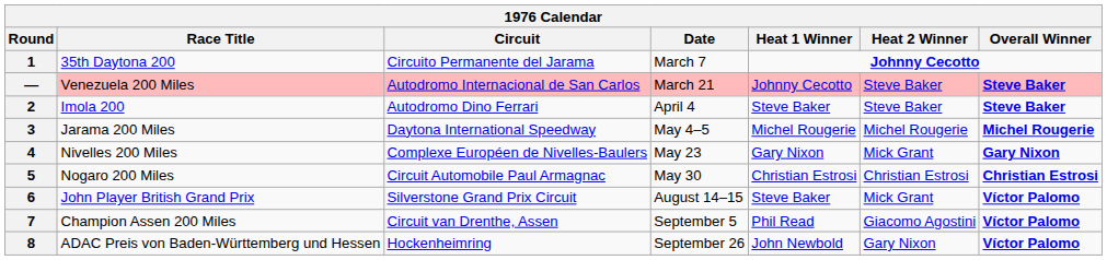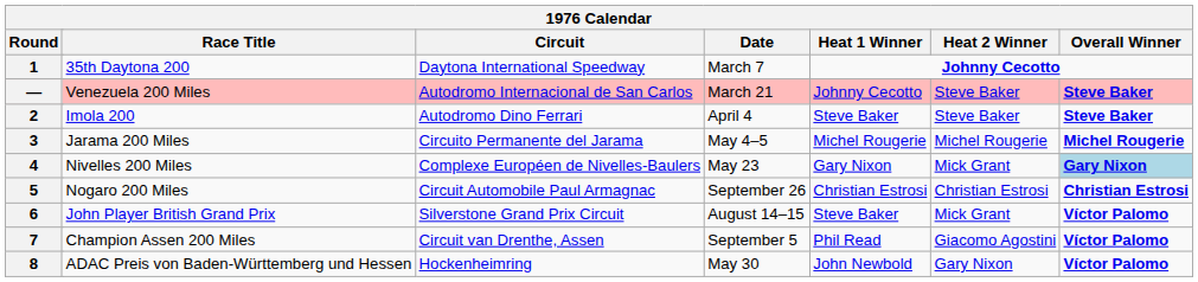1 | Circuit: Circuito Permanente del Jarama -> Daytona International Speedway
3 | Circuit: Daytona International Speedway -> Circuito Permanente del Jarama
4 | Overall Winner: no background -> lightblue background
5 | Date: May 30 -> September 26
8 | Date: September 26 -> May 30
